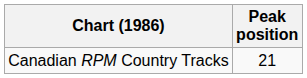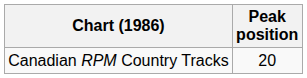Canadian RPM Country Tracks | Peak position: 21 -> 20
